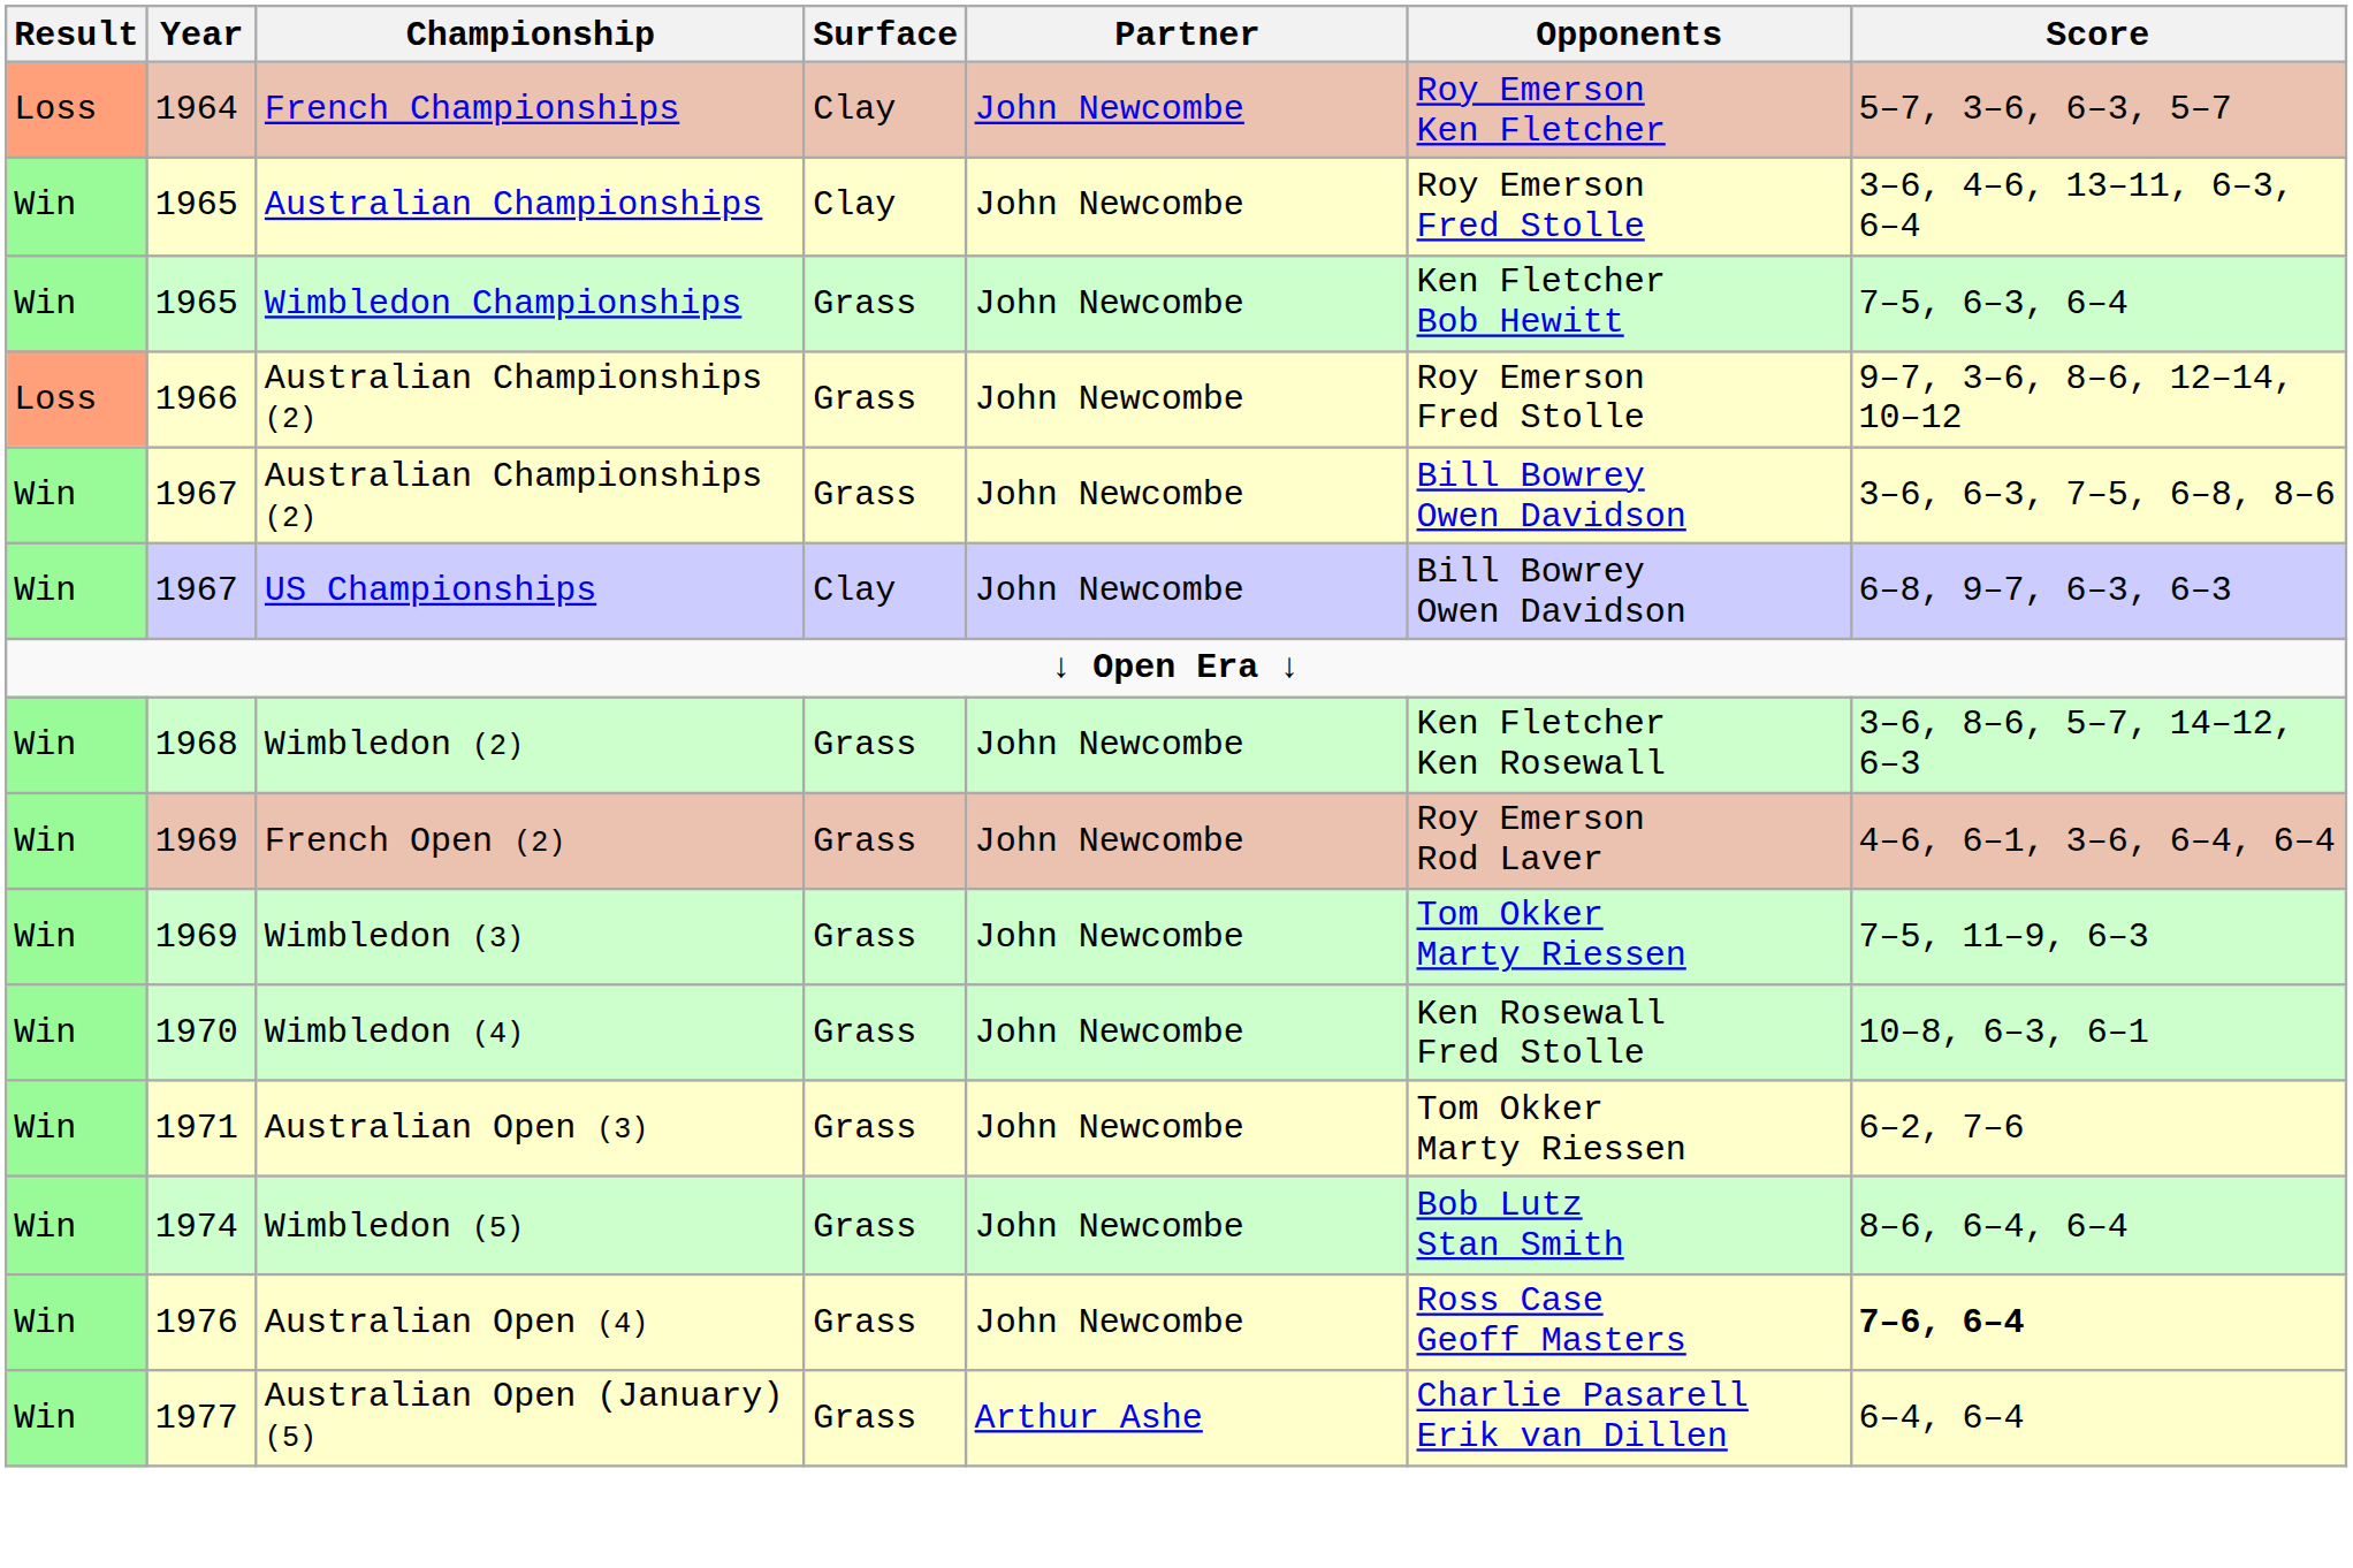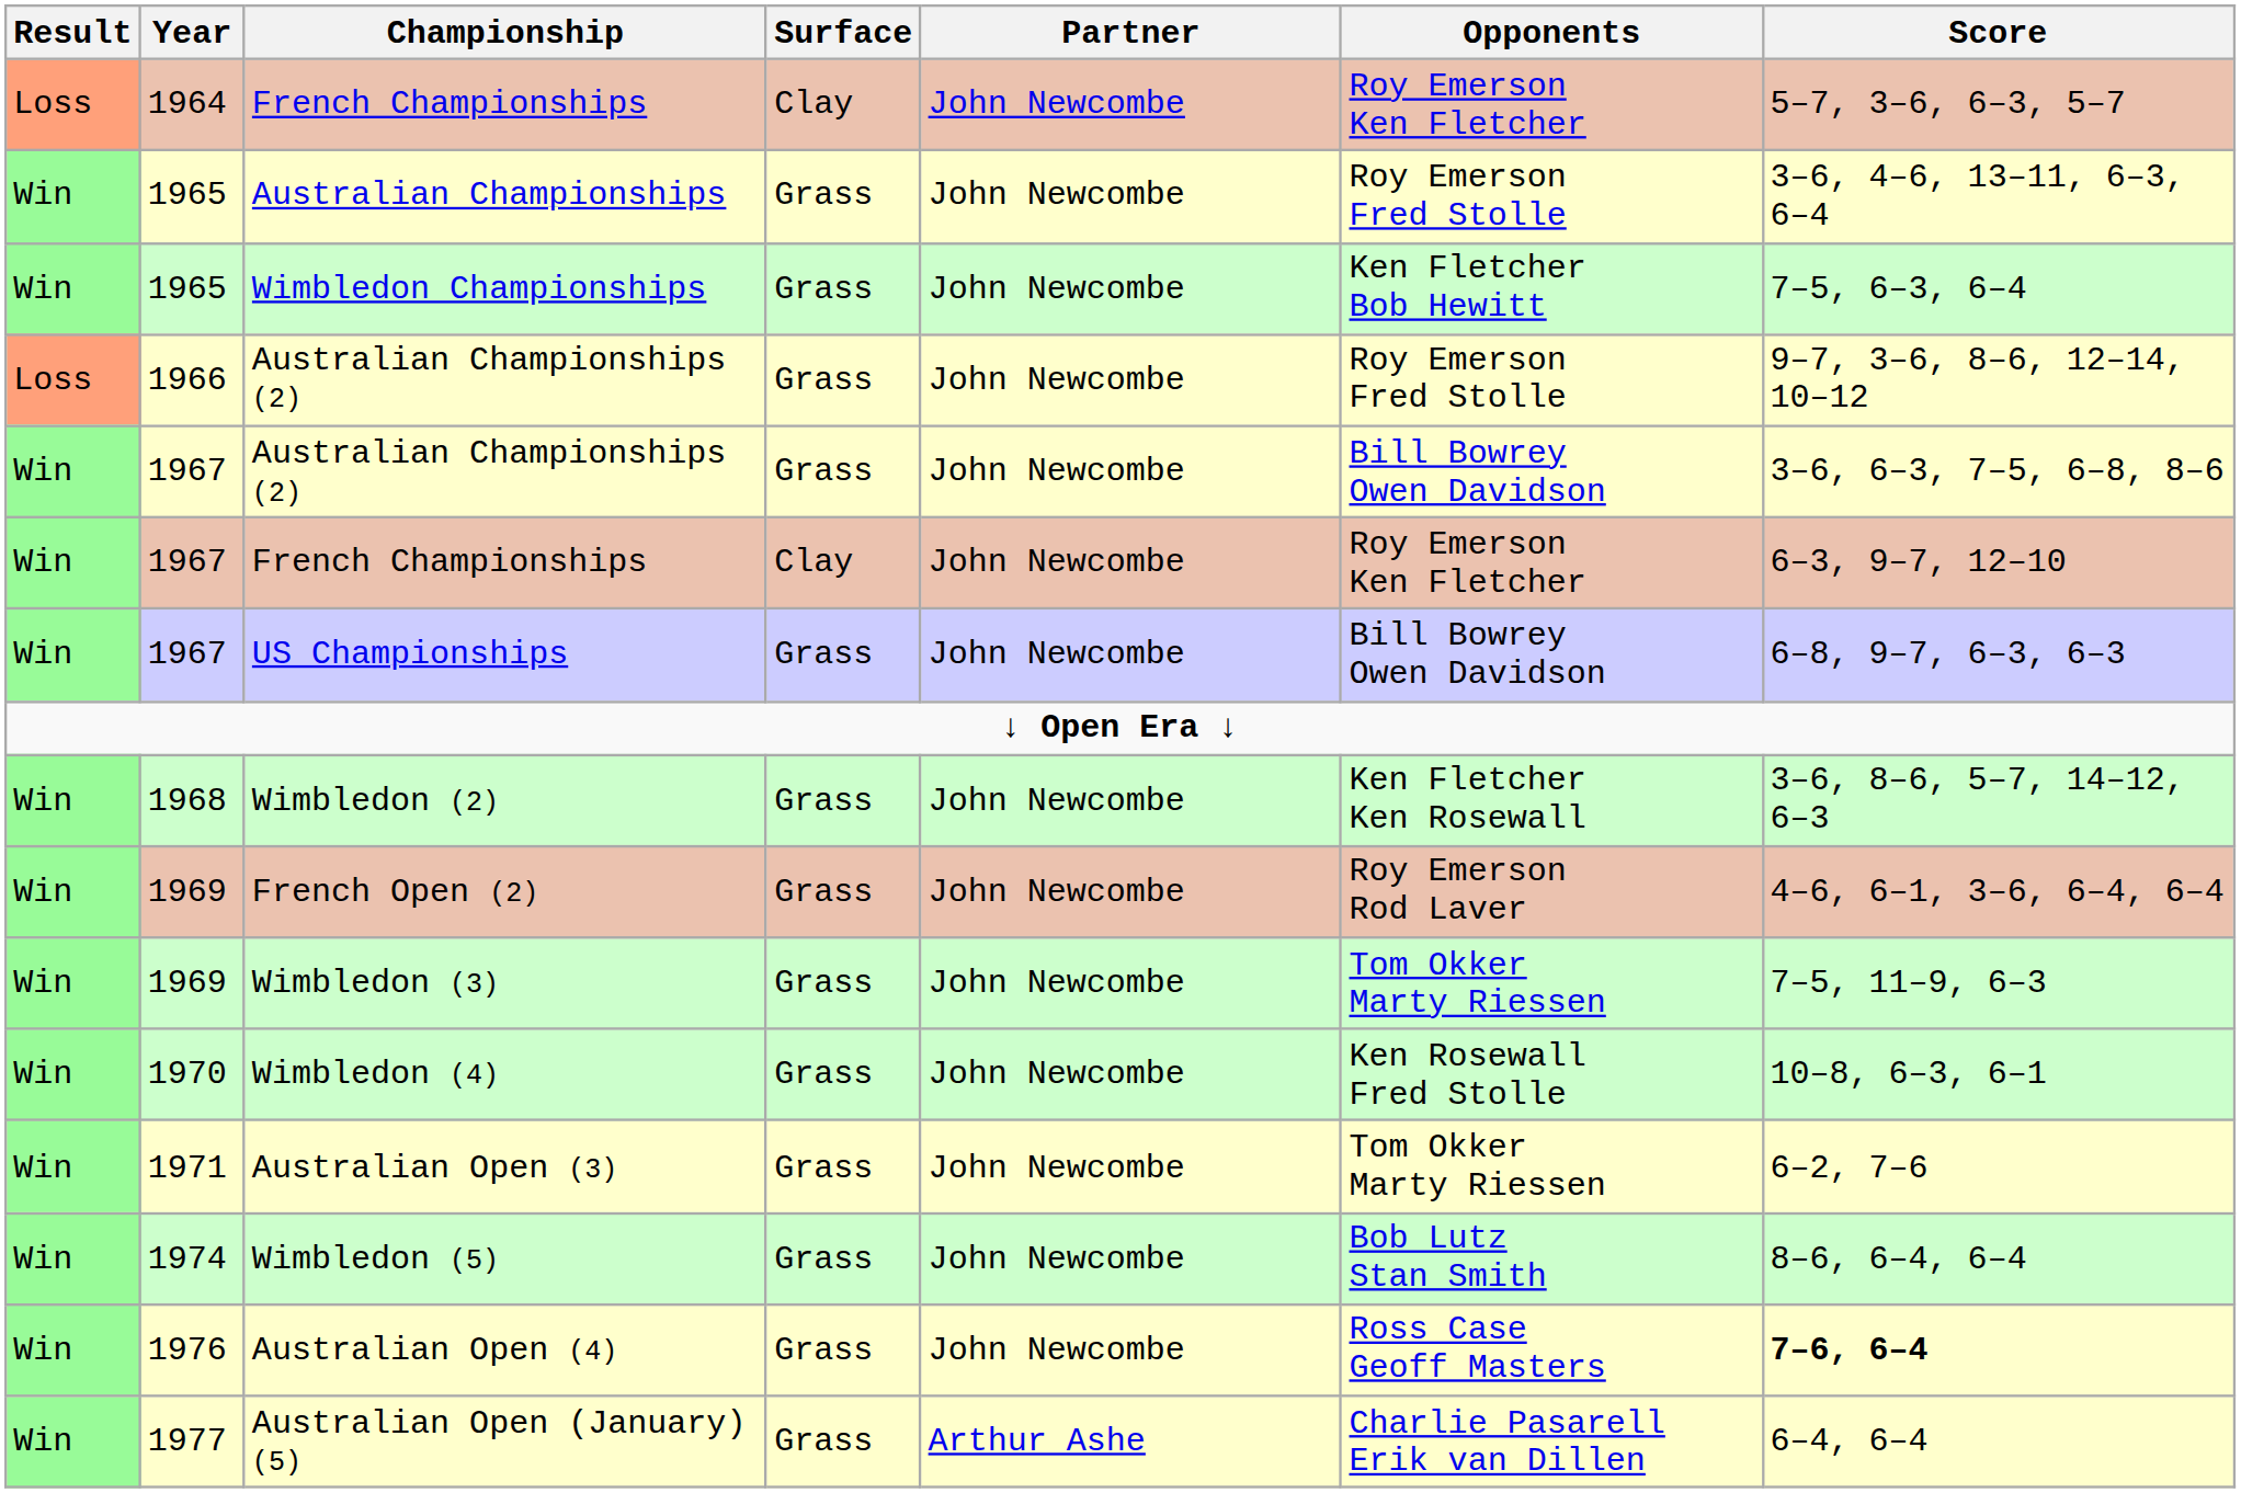Australian Championships | Surface: Clay -> Grass
+ row: Win | 1967 | French Championships | Clay | John Newcombe | Roy Emerson Ken Fletcher | 6–3, 9–7, 12–10
US Championships | Surface: Clay -> Grass
